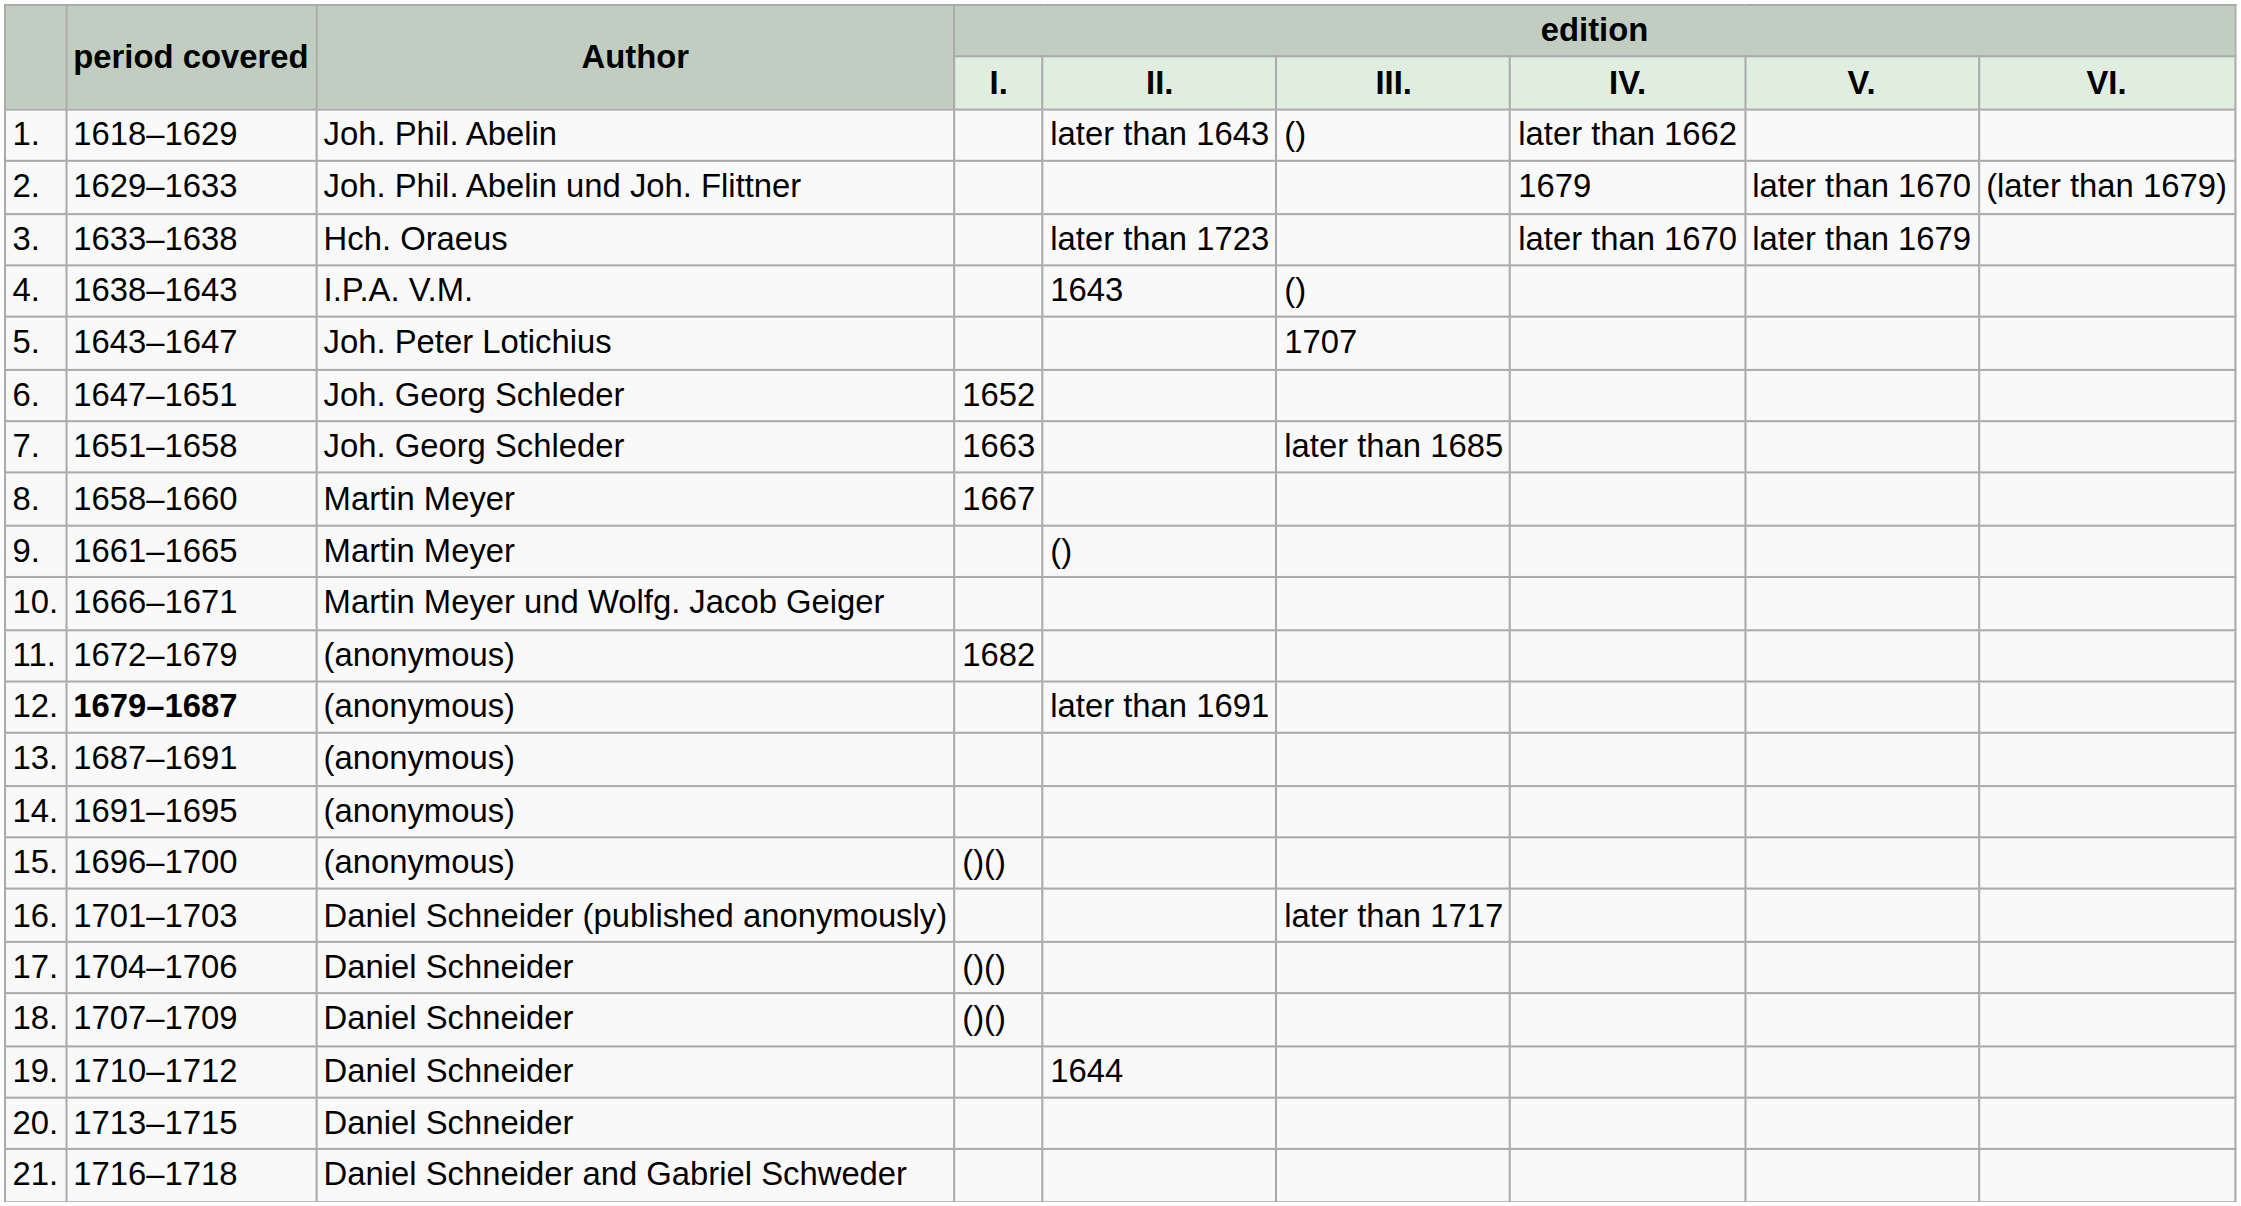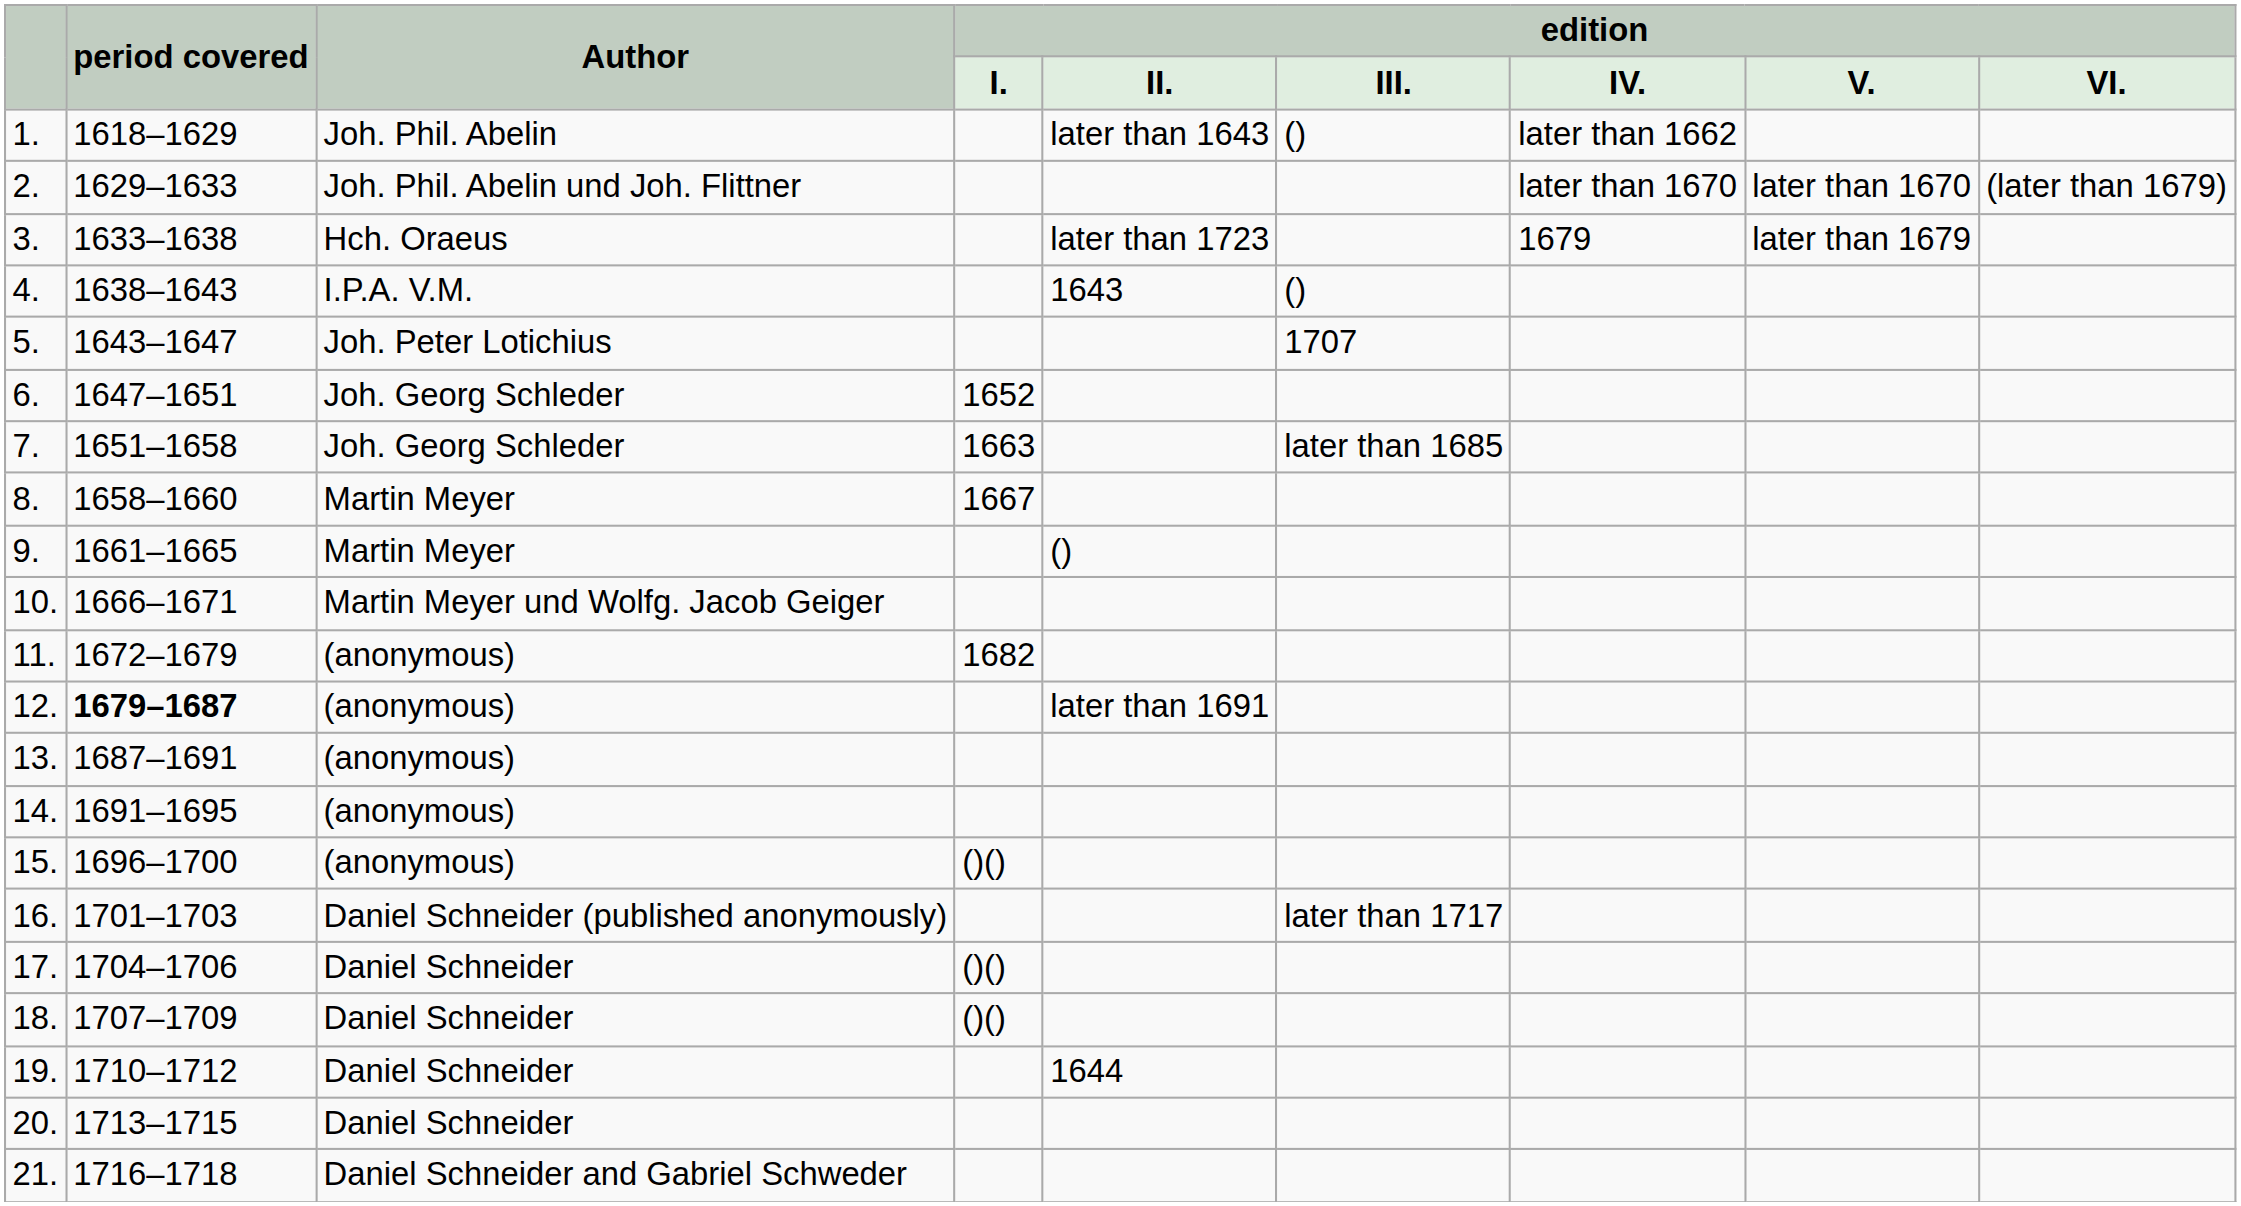2. | edition / IV.: 1679 -> later than 1670
3. | edition / IV.: later than 1670 -> 1679
